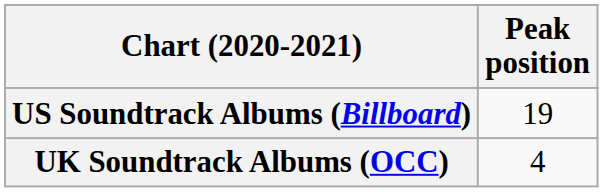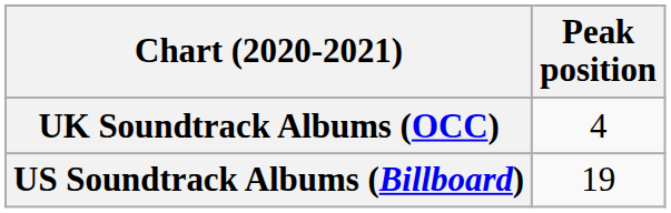rows swapped: UK Soundtrack Albums (OCC) <-> US Soundtrack Albums (Billboard)
